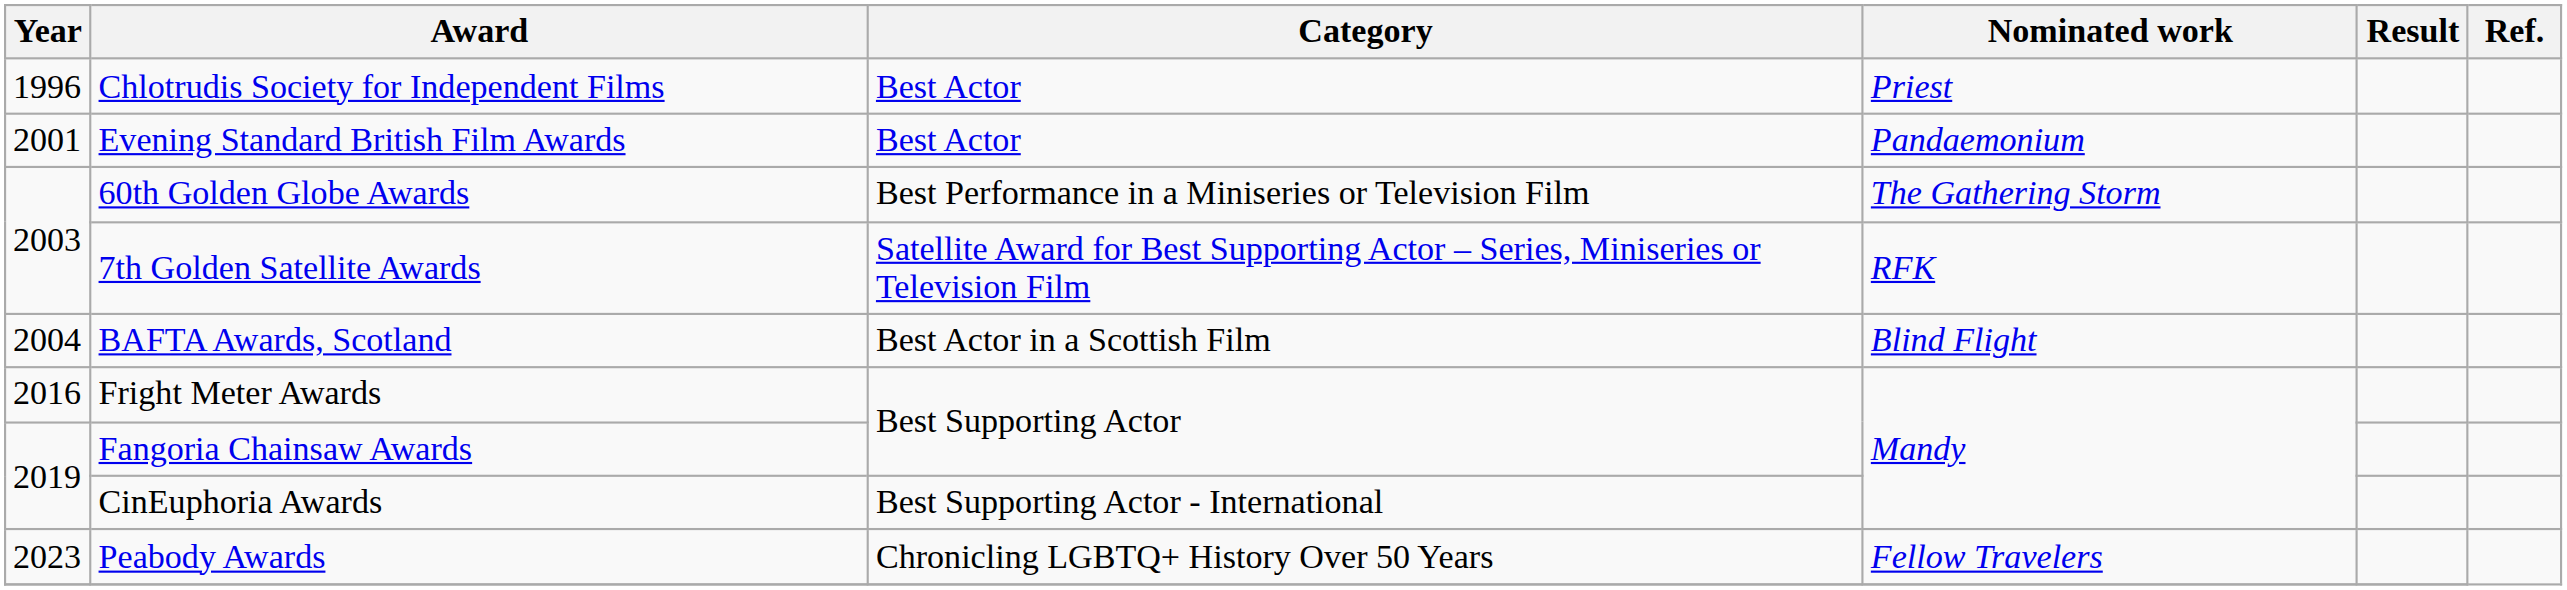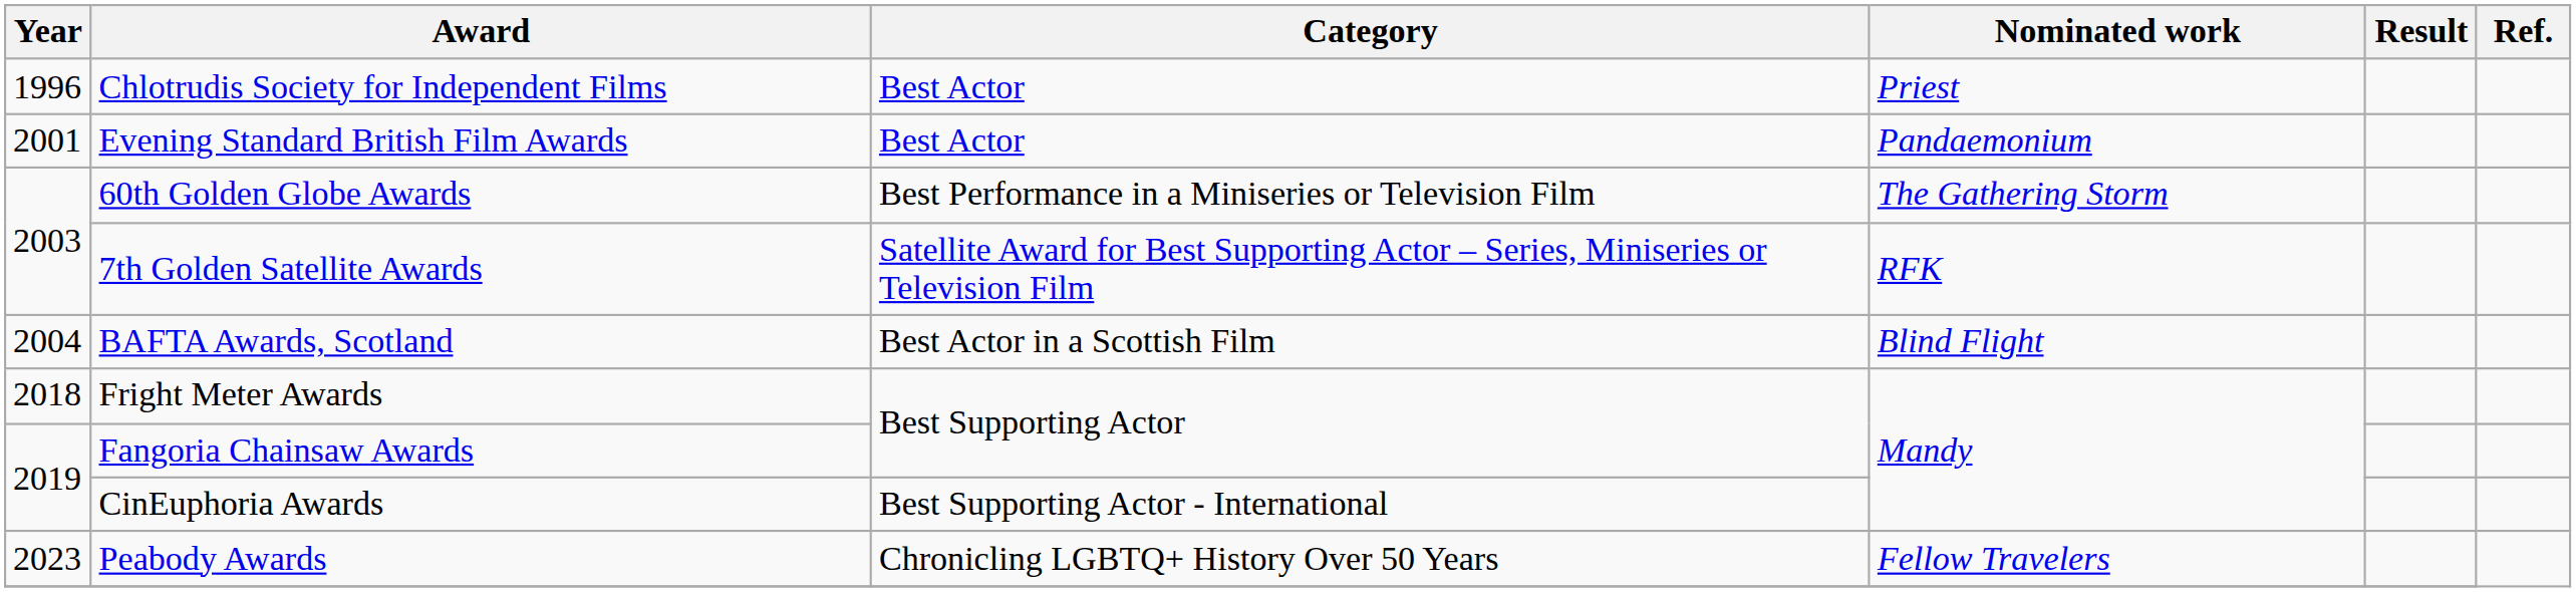Fright Meter Awards | Year: 2016 -> 2018
